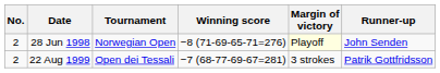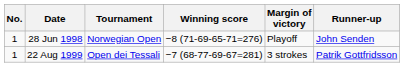28 Jun 1998 | No.: 2 -> 1
28 Jun 1998 | Margin of victory: lightyellow background -> no background
22 Aug 1999 | No.: 2 -> 1
